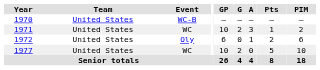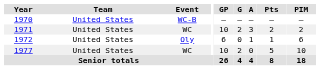1971 | Pts: 1 -> 2
1972 | Pts: 2 -> 1
